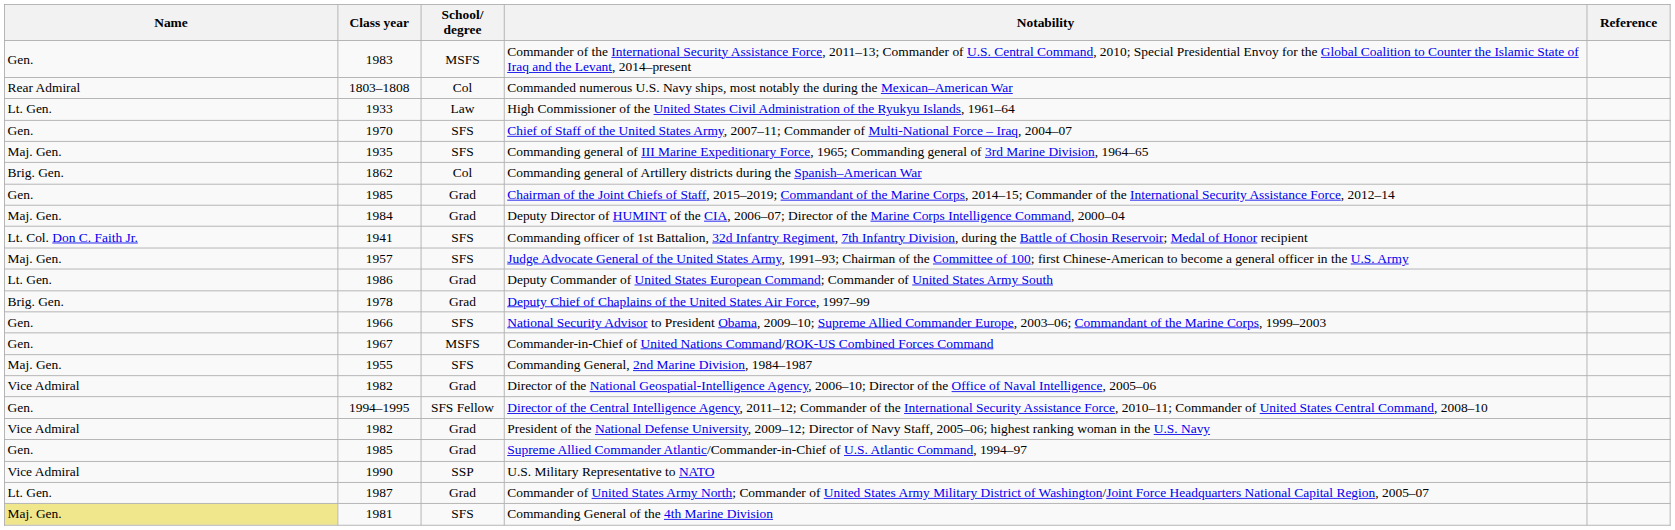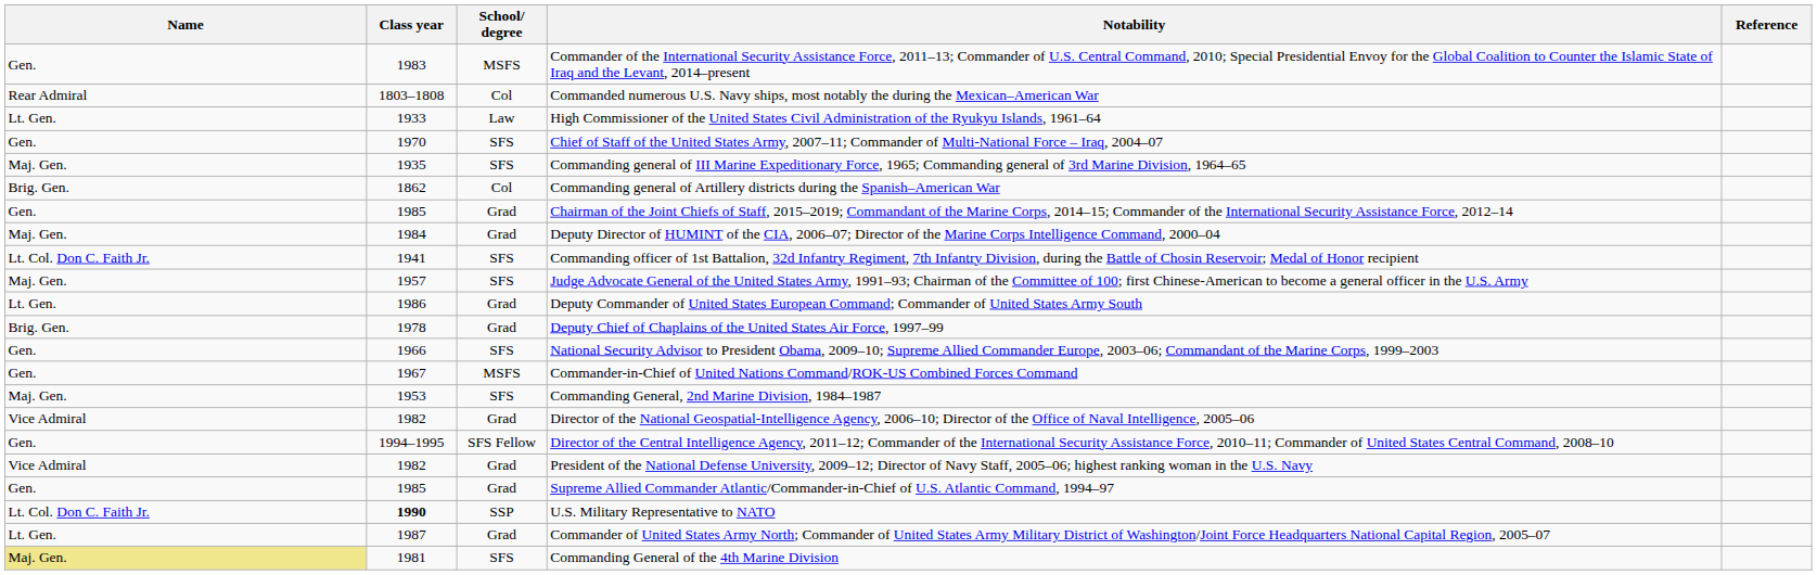Commanding General, 2nd Marine Division, 1984–1987 | Class year: 1955 -> 1953
U.S. Military Representative to NATO | Name: Vice Admiral -> Lt. Col. Don C. Faith Jr.
U.S. Military Representative to NATO | Class year: normal -> bold
